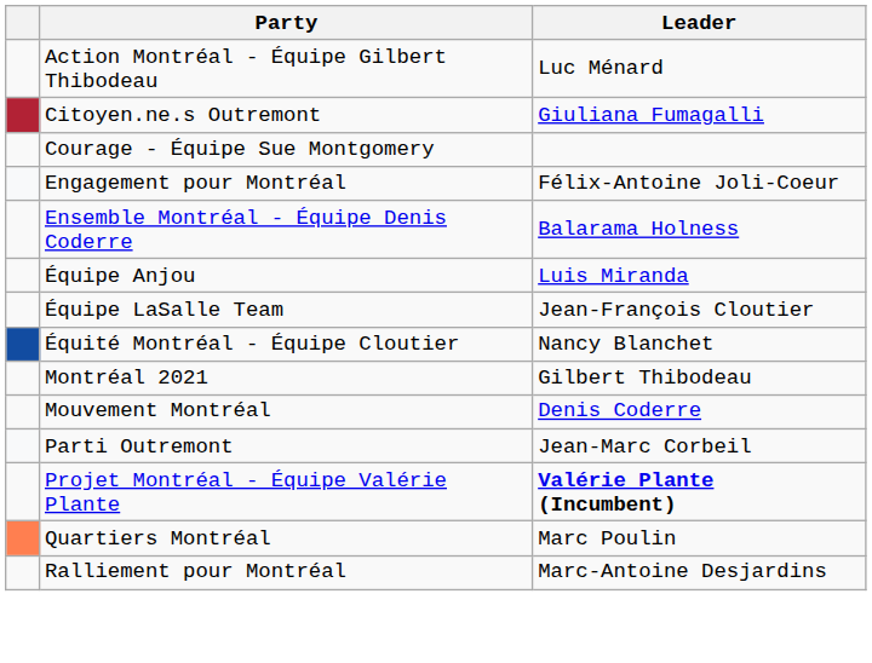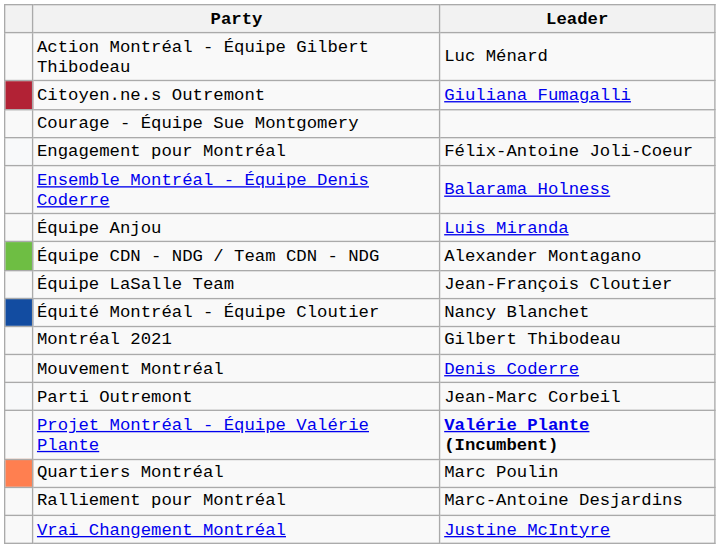+ row: Équipe CDN - NDG / Team CDN - NDG | Alexander Montagano
+ row: Vrai Changement Montréal | Justine McIntyre
